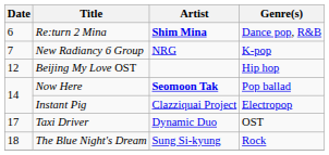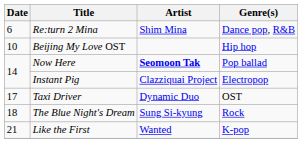Re:turn 2 Mina | Artist: bold -> normal
- row: 7 | New Radiancy 6 Group | NRG | K-pop
Beijing My Love OST | Date: 12 -> 10
+ row: 21 | Like the First | Wanted | K-pop
